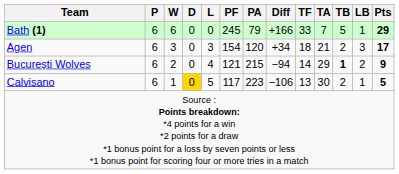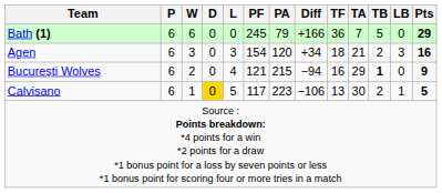Bath (1) | TF: 33 -> 36
Bath (1) | LB: 1 -> 0
Agen | Pts: 17 -> 16
București Wolves | TF: 14 -> 16
București Wolves | LB: 2 -> 0
